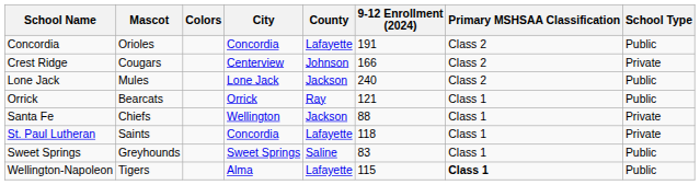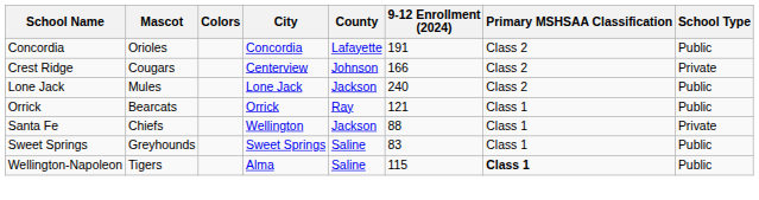- row: St. Paul Lutheran | Saints | Concordia | Lafayette | 118 | Class 1 | Private
Wellington-Napoleon | County: Lafayette -> Saline
